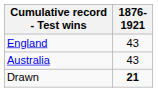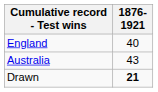England | 1876-1921: 43 -> 40
